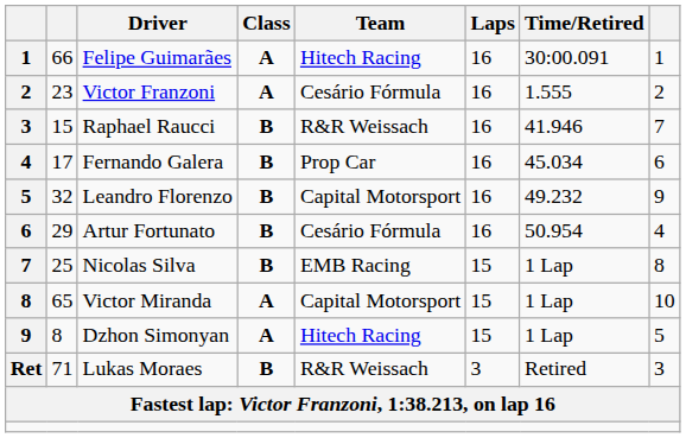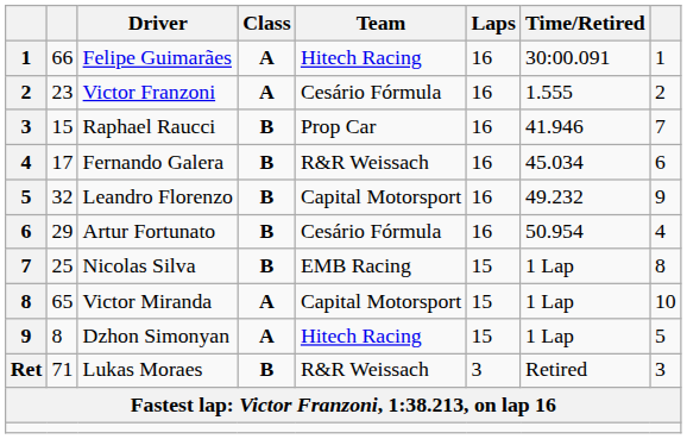Raphael Raucci | Team: R&R Weissach -> Prop Car
Fernando Galera | Team: Prop Car -> R&R Weissach
